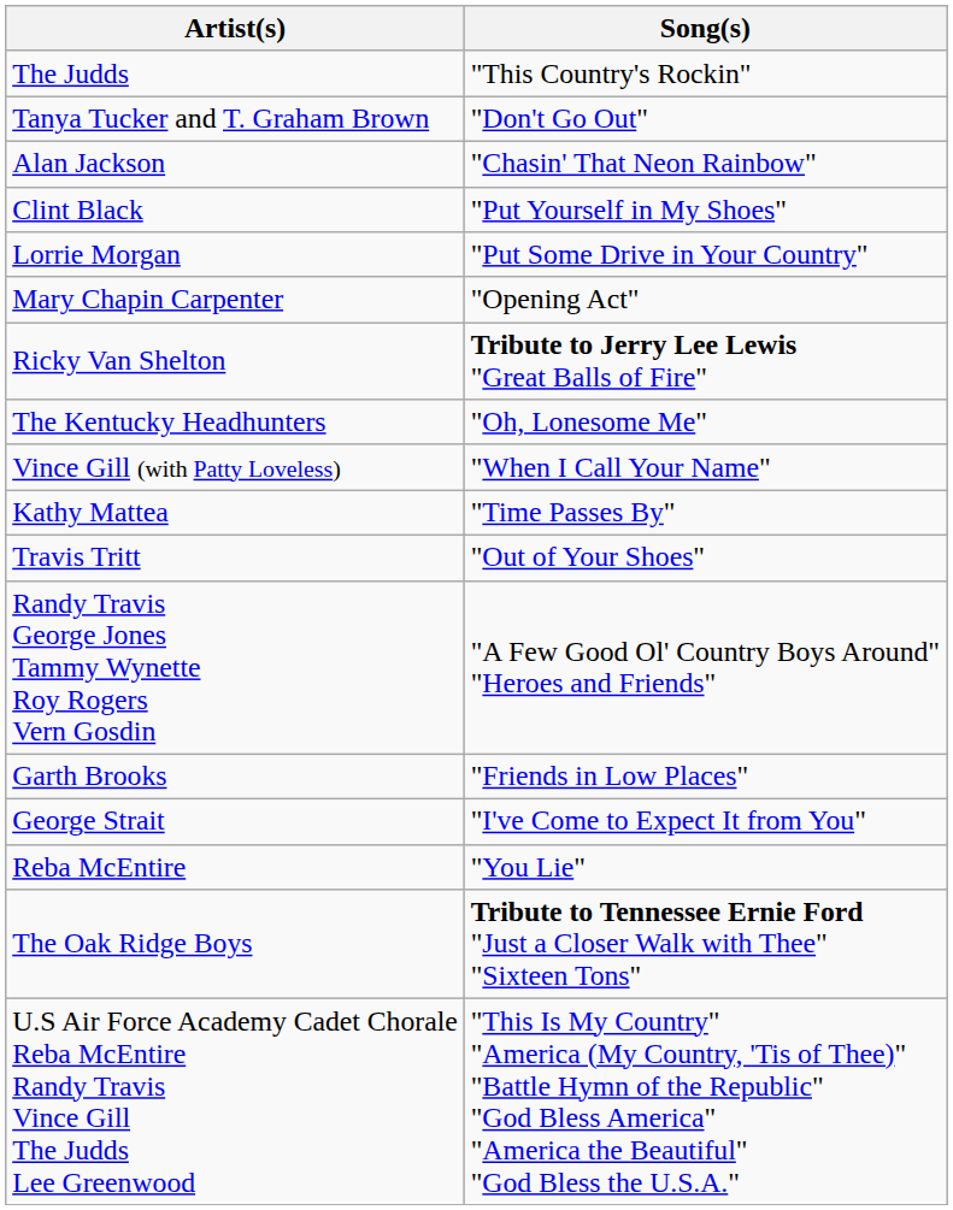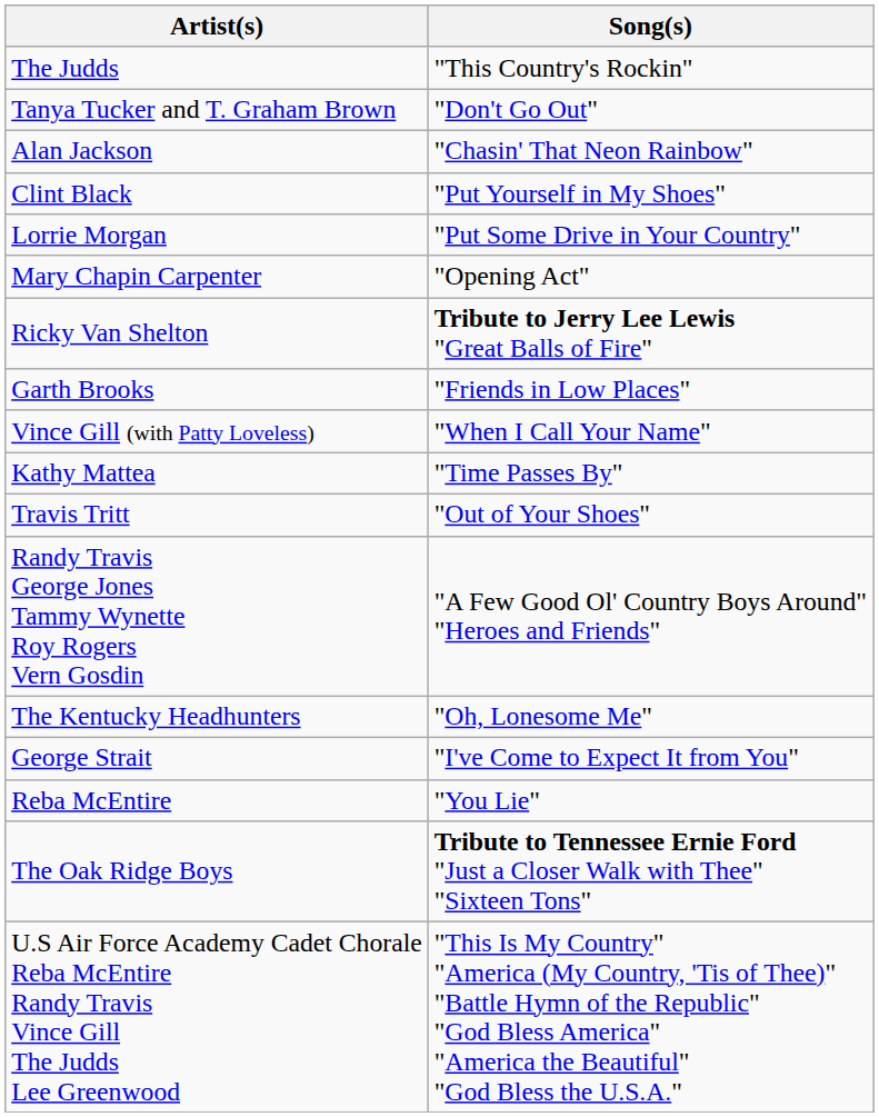rows swapped: Garth Brooks <-> The Kentucky Headhunters
